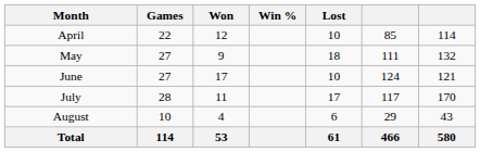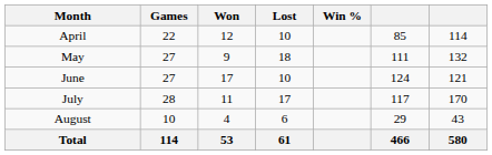columns swapped: Lost <-> Win %
